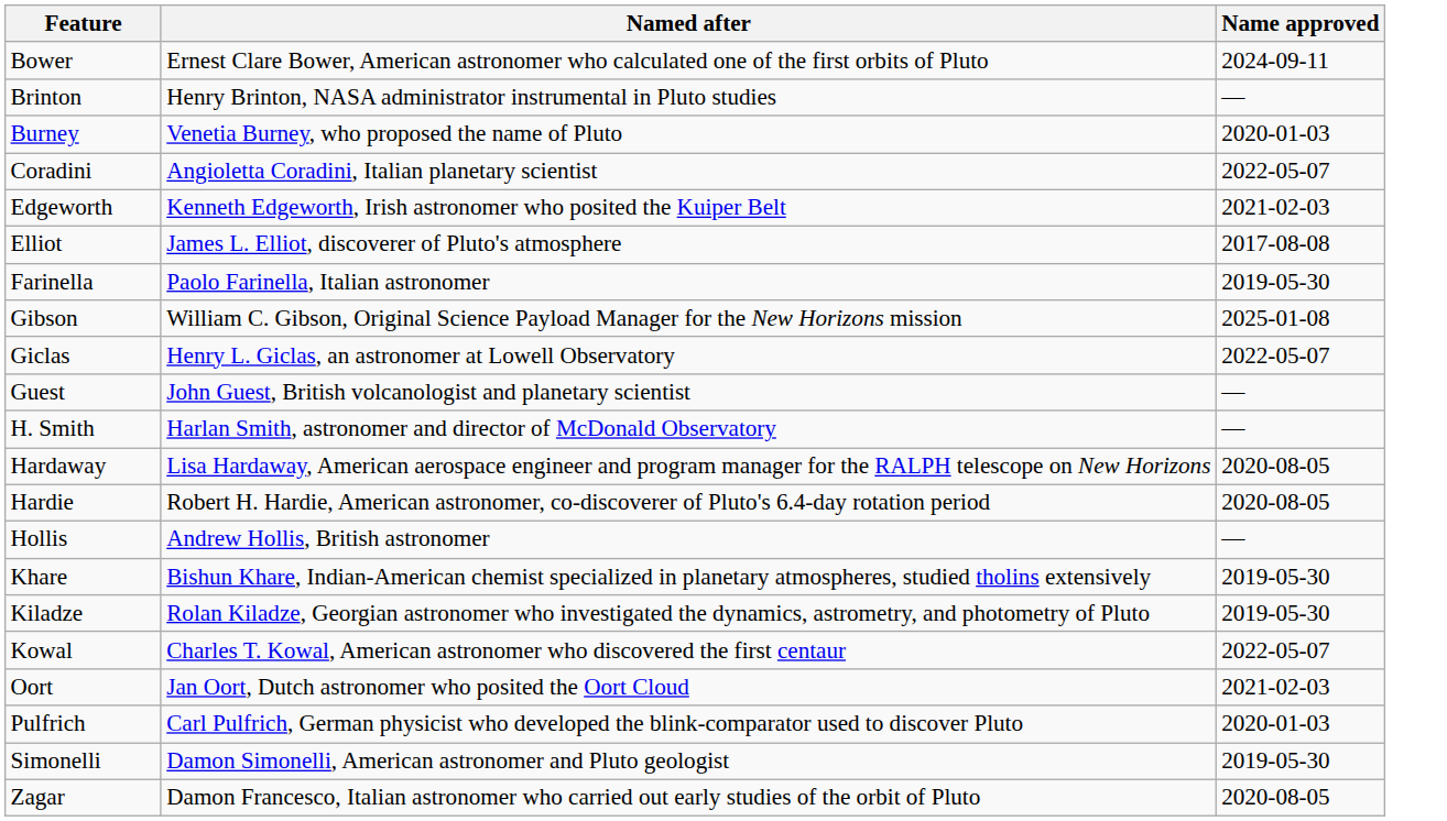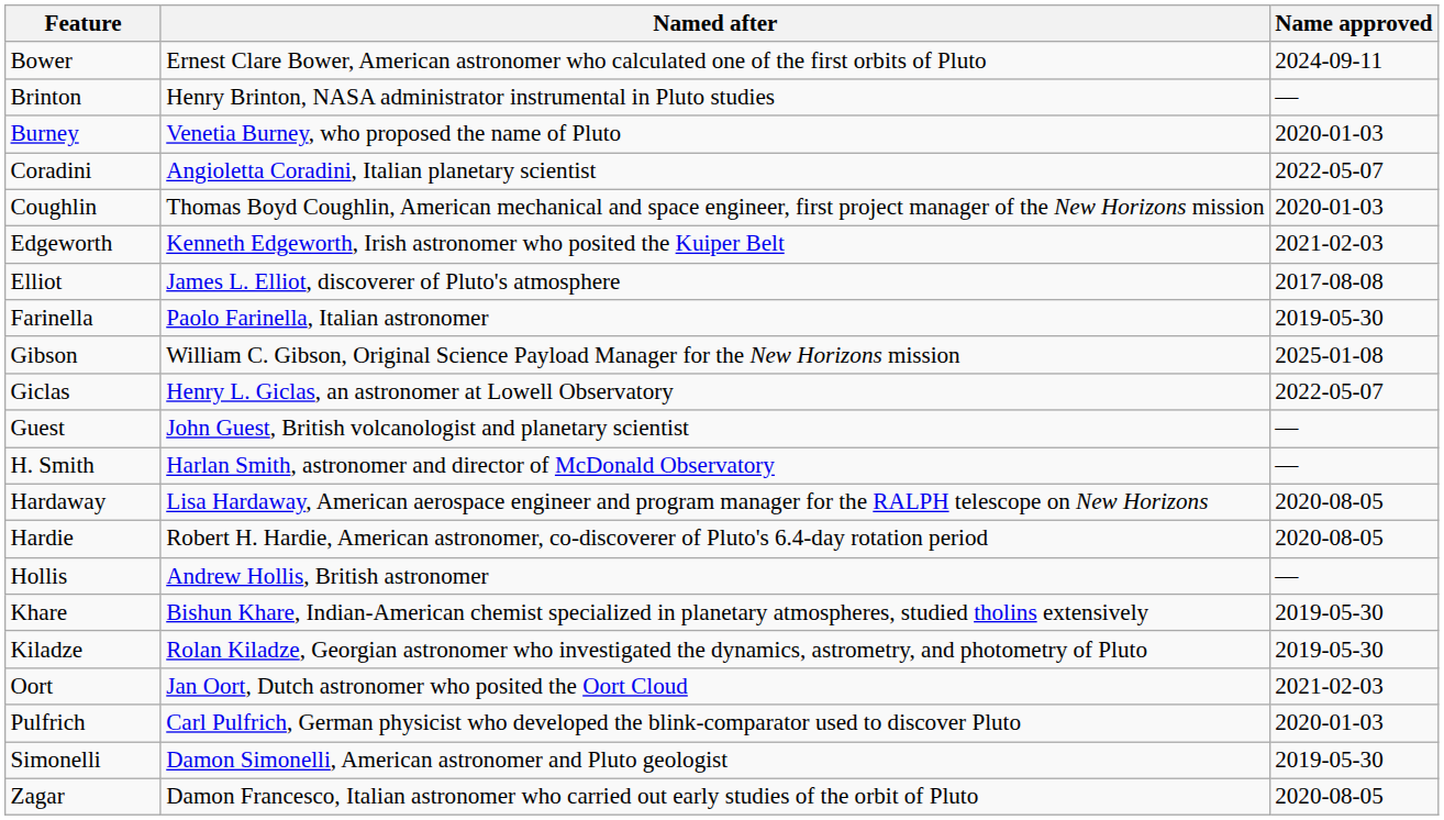+ row: Coughlin | Thomas Boyd Coughlin, American mechanical and space engineer, first project manager of the New Horizons mission | 2020-01-03
- row: Kowal | Charles T. Kowal, American astronomer who discovered the first centaur | 2022-05-07
